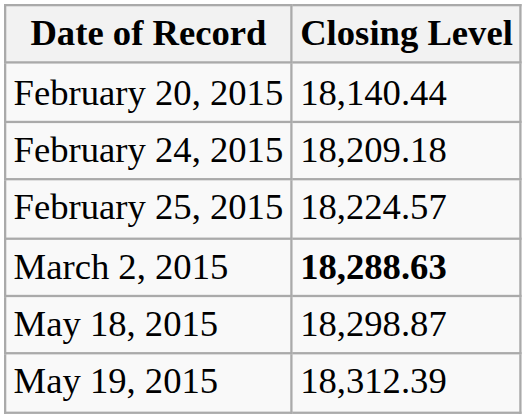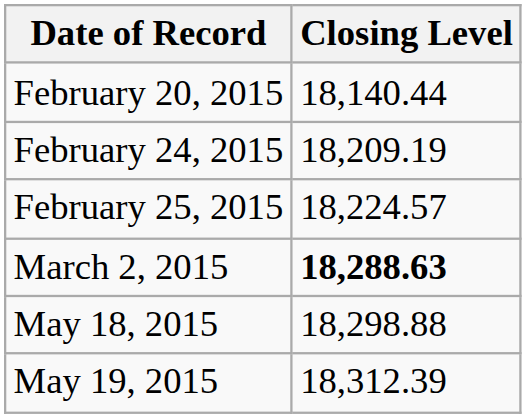February 24, 2015 | Closing Level: 18,209.18 -> 18,209.19
May 18, 2015 | Closing Level: 18,298.87 -> 18,298.88
